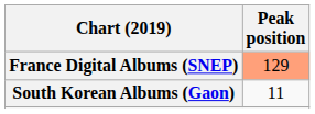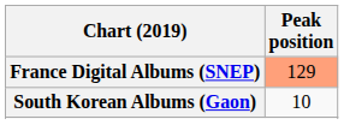South Korean Albums (Gaon) | Peak position: 11 -> 10
